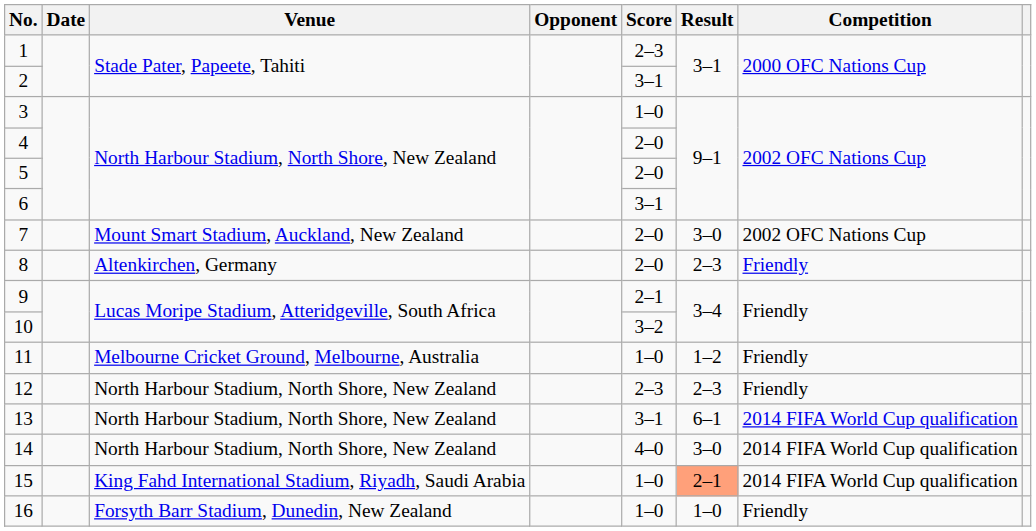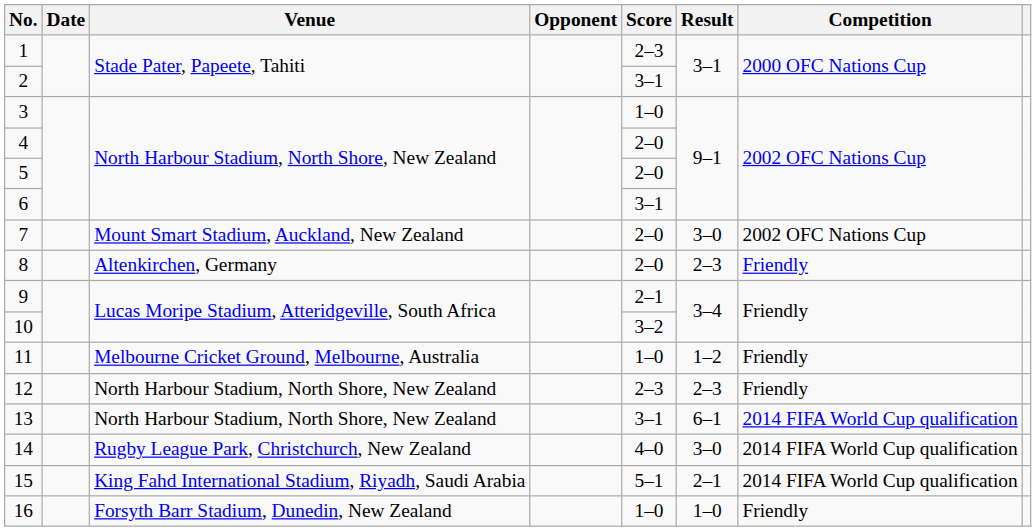14 | Venue: North Harbour Stadium, North Shore, New Zealand -> Rugby League Park, Christchurch, New Zealand
15 | Score: 1–0 -> 5–1
15 | Result: lightsalmon background -> no background
